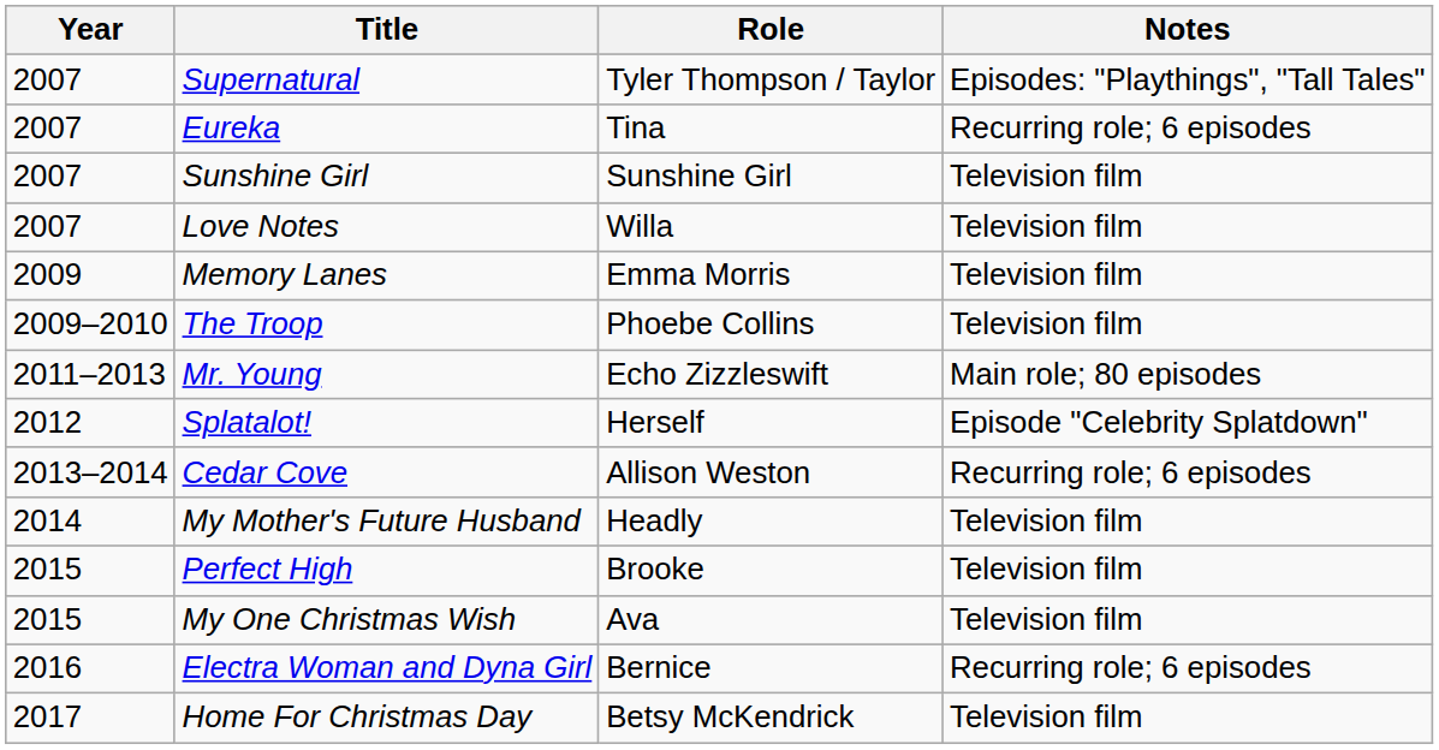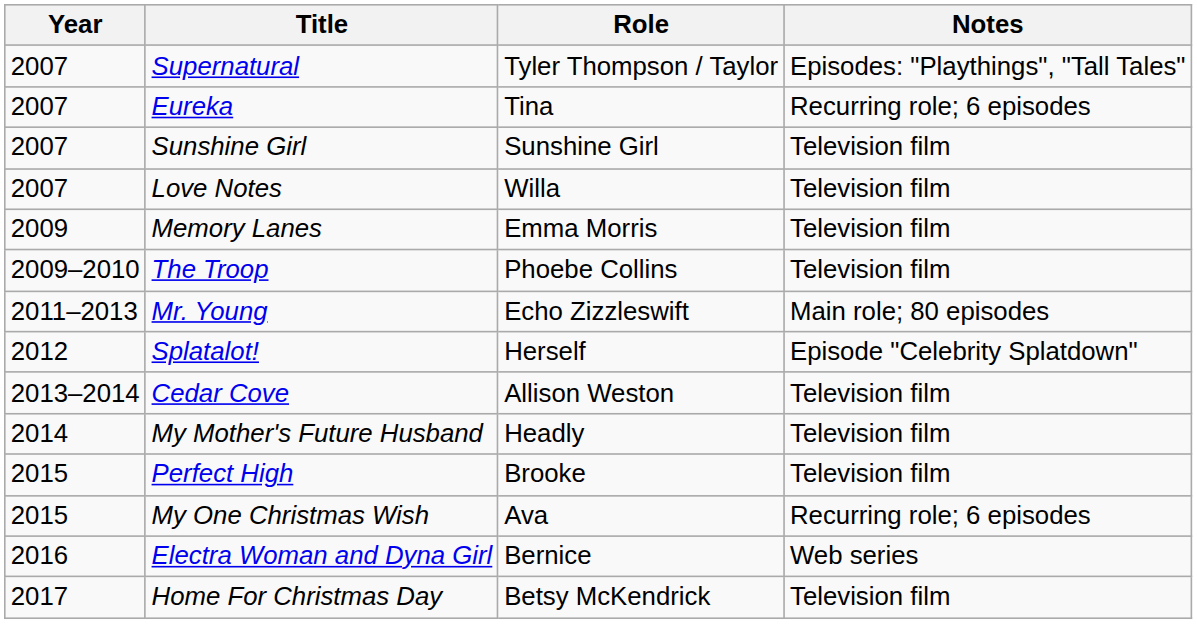Cedar Cove | Notes: Recurring role; 6 episodes -> Television film
My One Christmas Wish | Notes: Television film -> Recurring role; 6 episodes
Electra Woman and Dyna Girl | Notes: Recurring role; 6 episodes -> Web series
